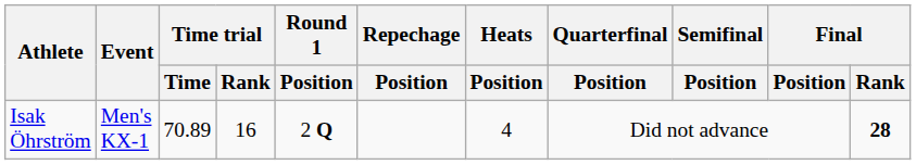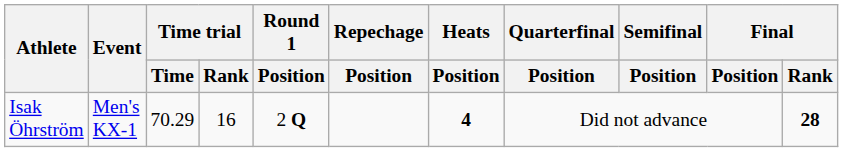Isak Öhrström | Time trial / Time: 70.89 -> 70.29
Isak Öhrström | Heats / Position: normal -> bold
